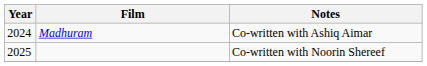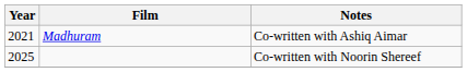Madhuram | Year: 2024 -> 2021
